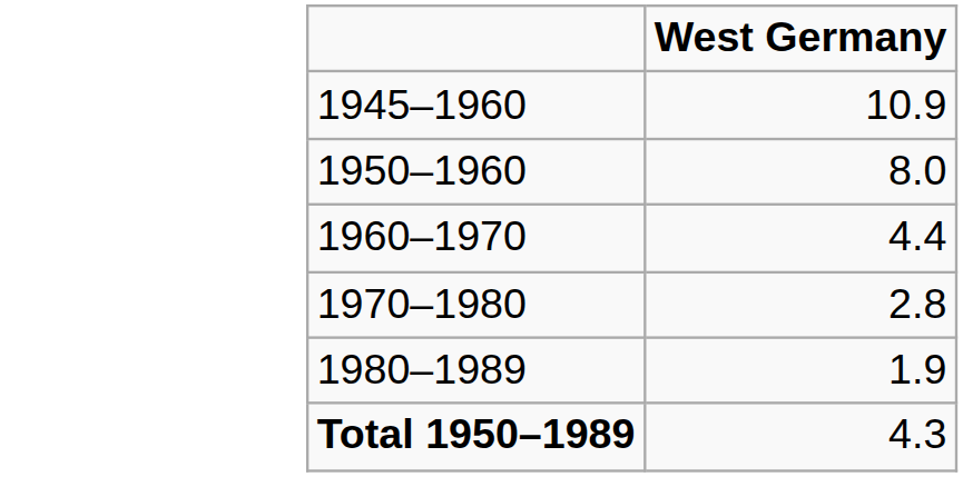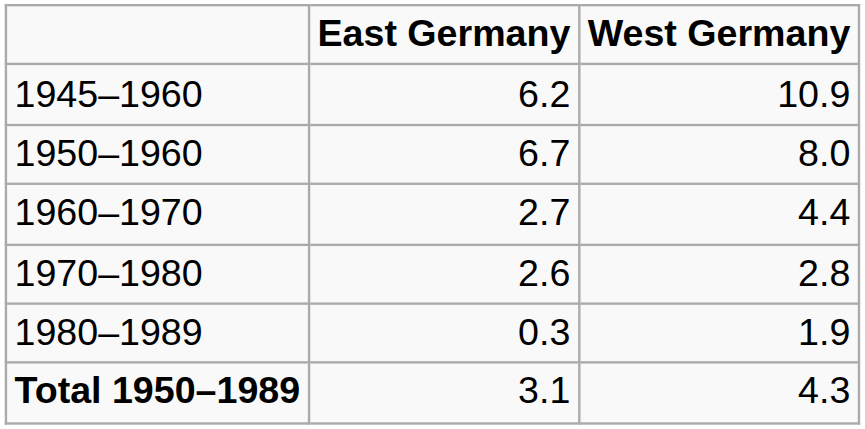+ column: East Germany | 6.2 | 6.7 | 2.7 | 2.6 | 0.3 | 3.1
